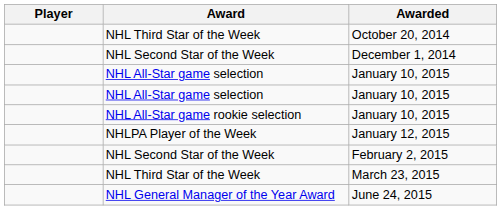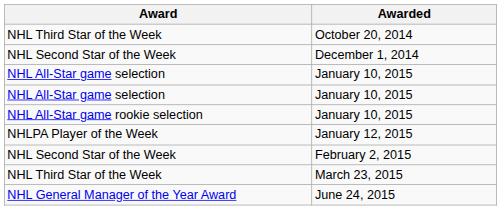- column: Player
